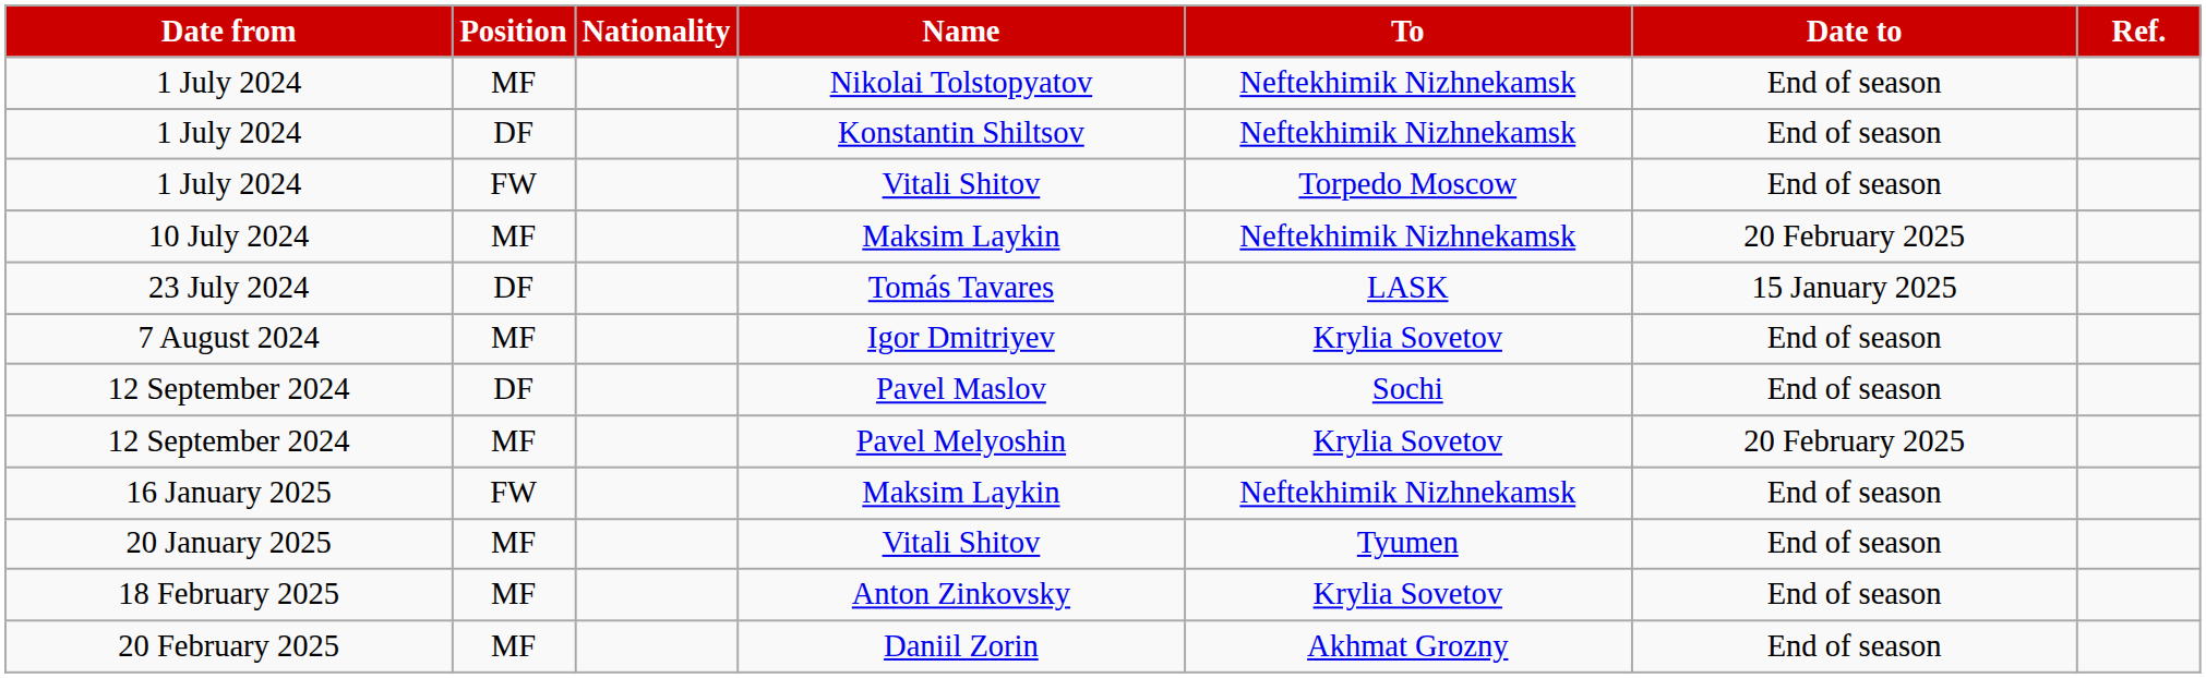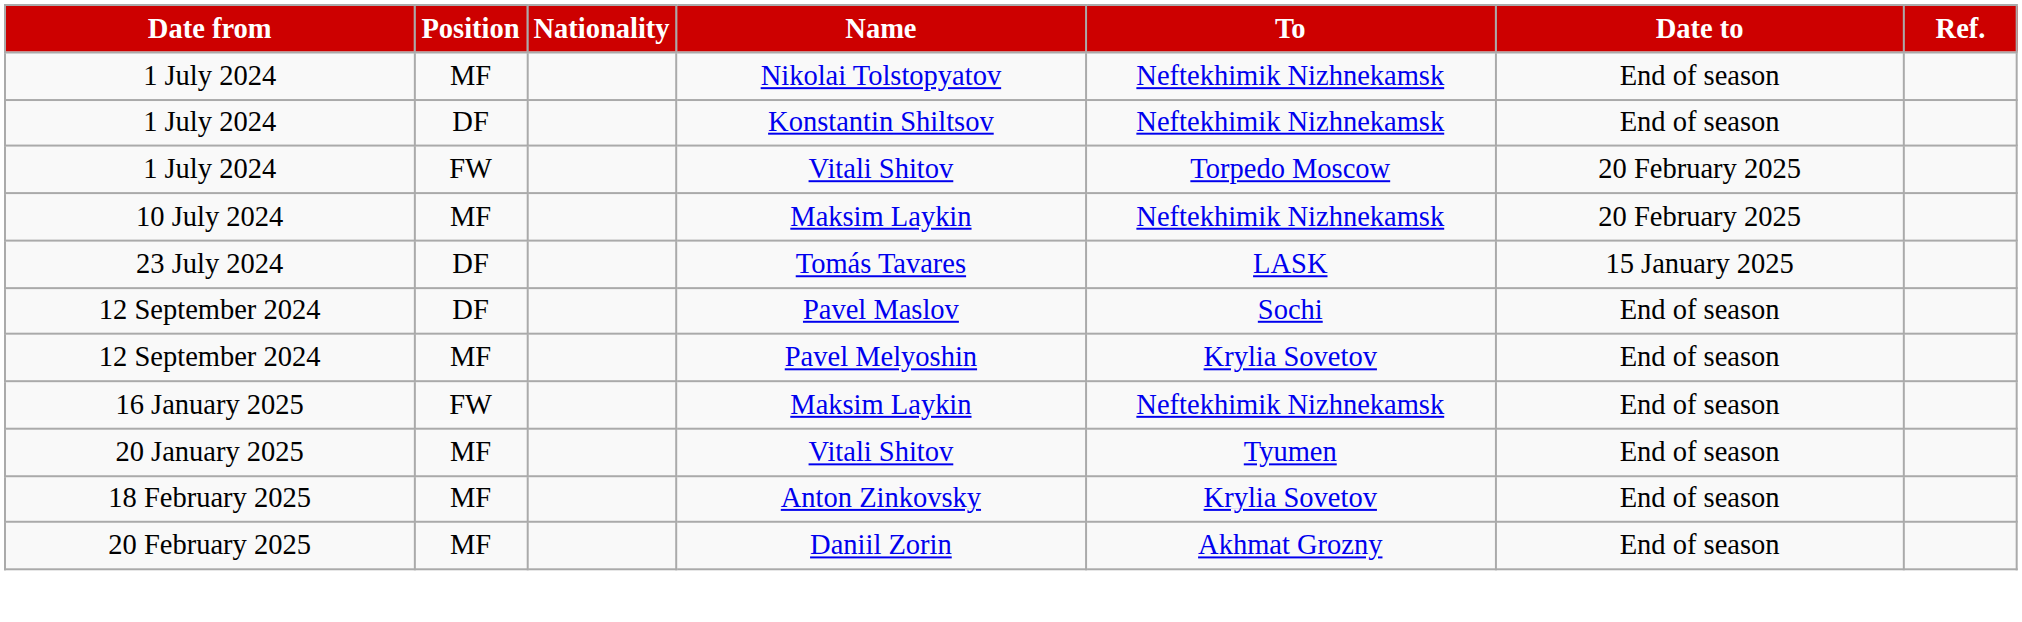1 July 2024 / Vitali Shitov | Date to: End of season -> 20 February 2025
- row: 7 August 2024 | MF | Igor Dmitriyev | Krylia Sovetov | End of season
Pavel Melyoshin | Date to: 20 February 2025 -> End of season
